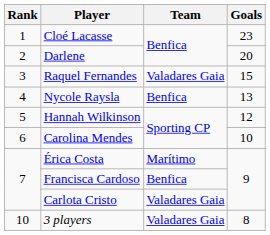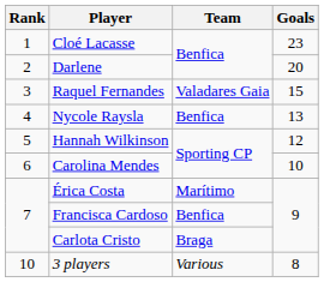Carlota Cristo | Team: Valadares Gaia -> Braga
3 players | Team: Valadares Gaia -> Various
